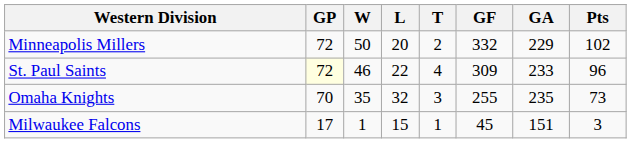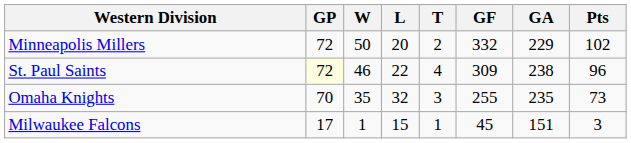St. Paul Saints | GA: 233 -> 238
